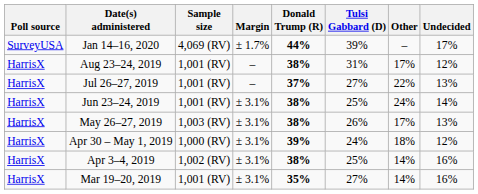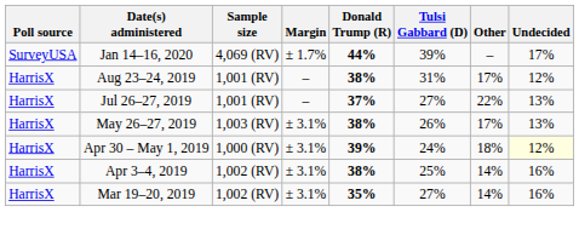- row: HarrisX | Jun 23–24, 2019 | 1,001 (RV) | ± 3.1% | 38% | 25% | 24% | 14%
Apr 30 – May 1, 2019 | Undecided: no background -> lightyellow background
Mar 19–20, 2019 | Sample size: 1,001 (RV) -> 1,002 (RV)
